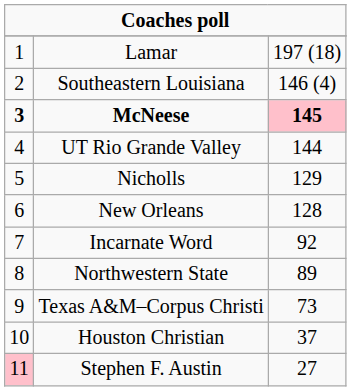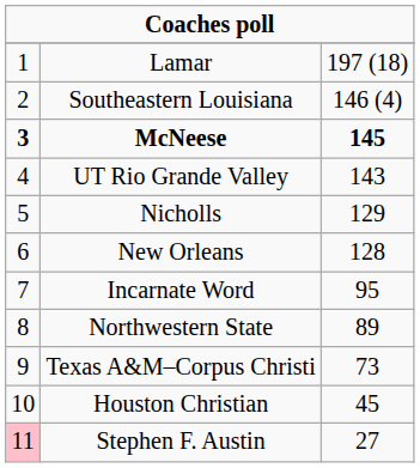McNeese | column 3: pink background -> no background
UT Rio Grande Valley | column 3: 144 -> 143
Incarnate Word | column 3: 92 -> 95
Houston Christian | column 3: 37 -> 45
